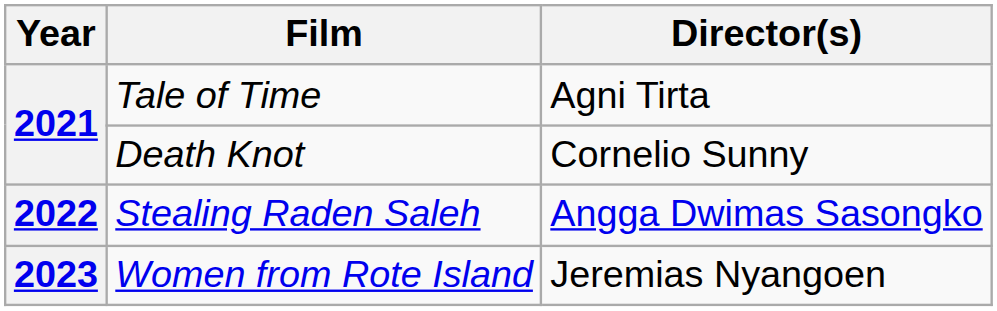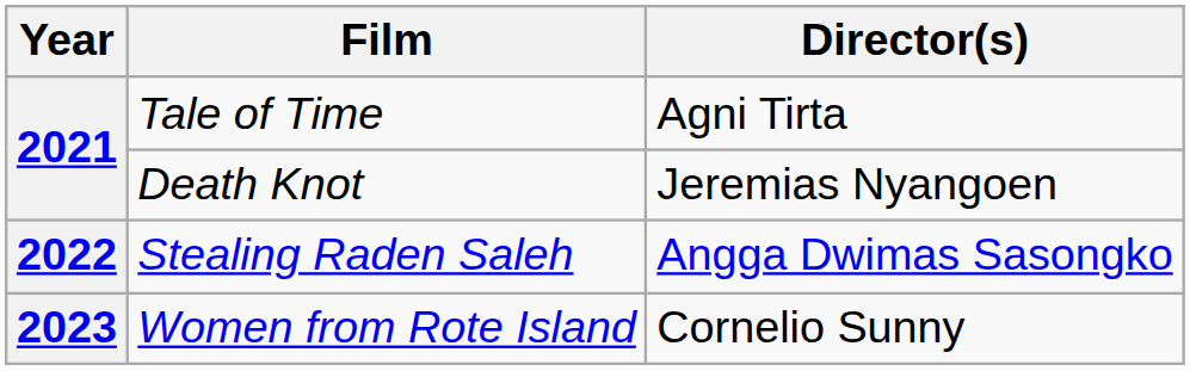Death Knot | Director(s): Cornelio Sunny -> Jeremias Nyangoen
Women from Rote Island | Director(s): Jeremias Nyangoen -> Cornelio Sunny
